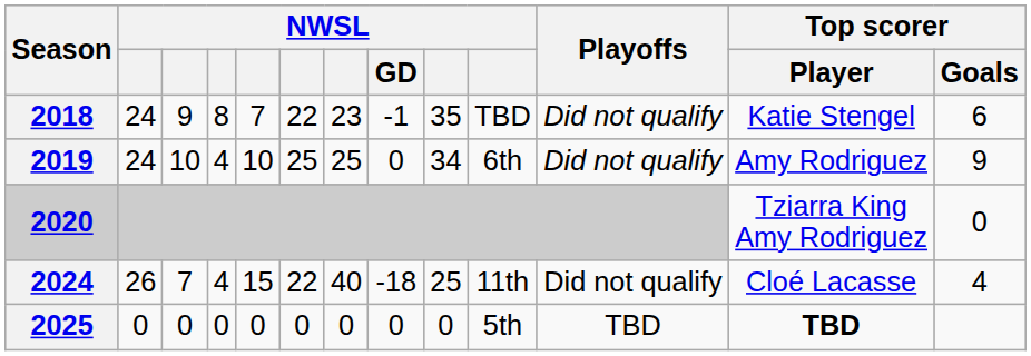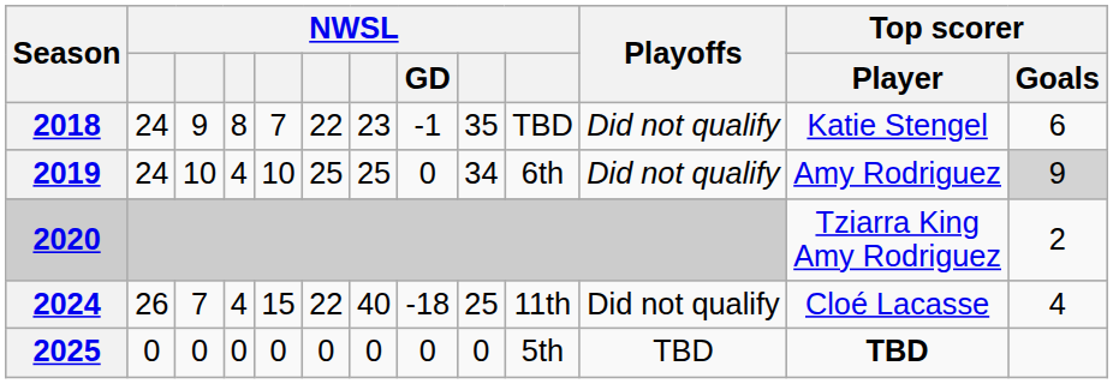2019 | Top scorer / Goals: no background -> lightgrey background
2020 | Top scorer / Goals: 0 -> 2
